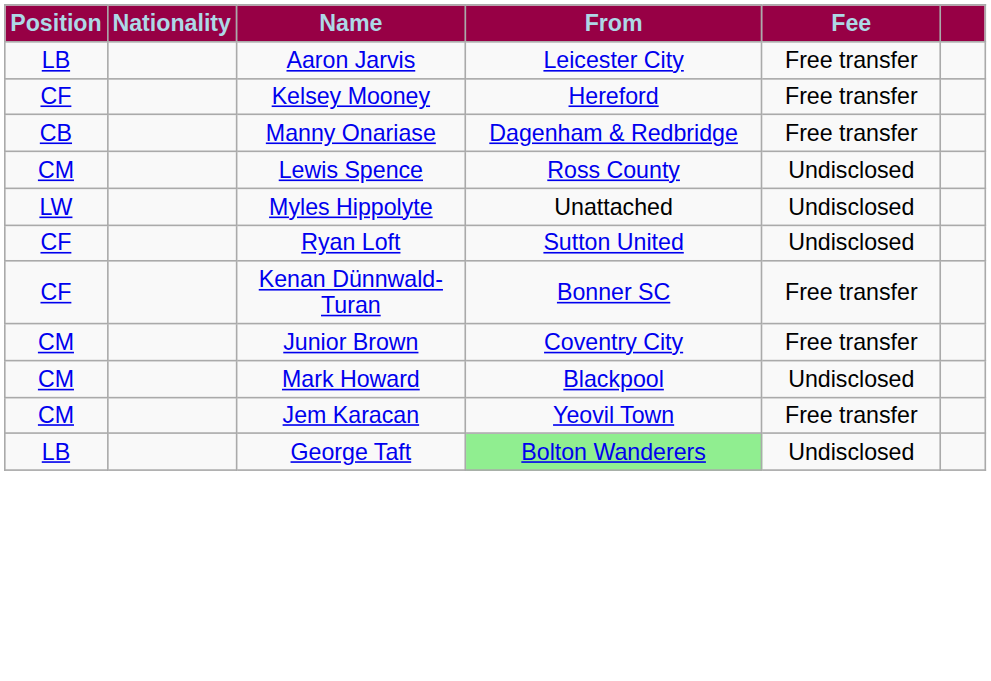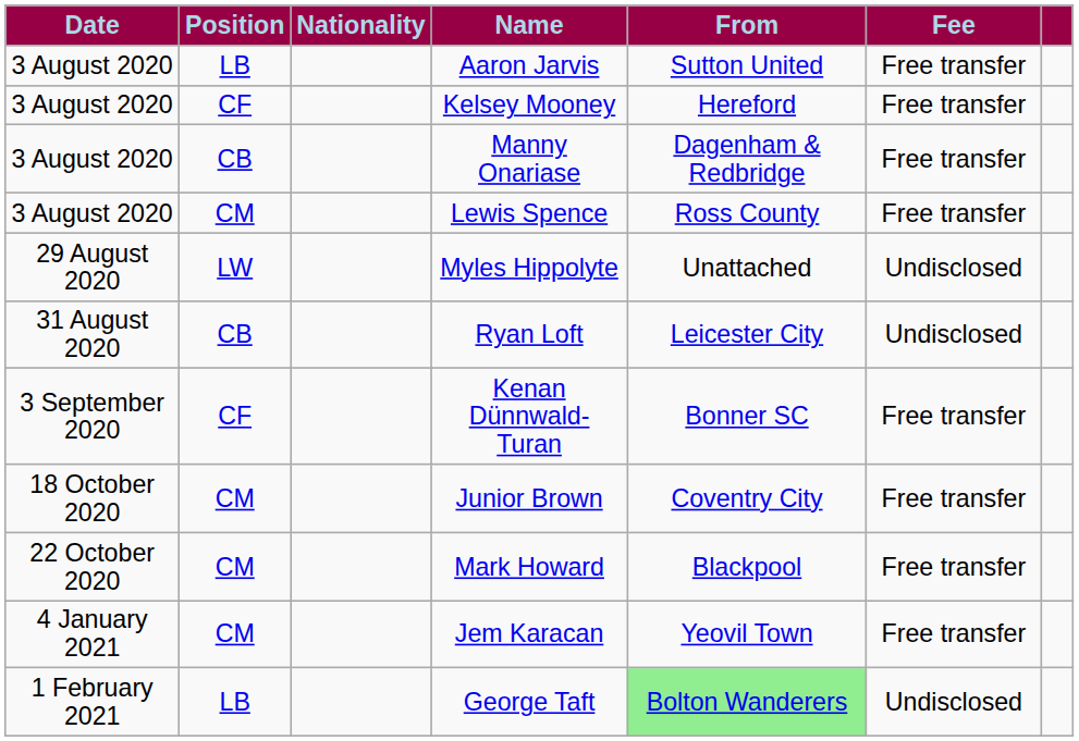+ column: Date | 3 August 2020 | 3 August 2020 | 3 August 2020 | 3 August 2020 | 29 August 2020 | 31 August 2020 | 3 September 2020 | 18 October 2020 | 22 October 2020 | 4 January 2021 | 1 February 2021
Aaron Jarvis | From: Leicester City -> Sutton United
Lewis Spence | Fee: Undisclosed -> Free transfer
Ryan Loft | Position: CF -> CB
Ryan Loft | From: Sutton United -> Leicester City
Mark Howard | Fee: Undisclosed -> Free transfer
